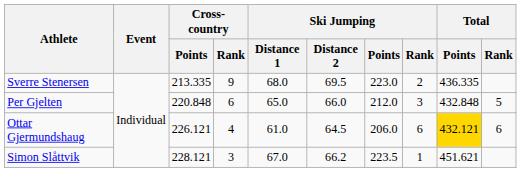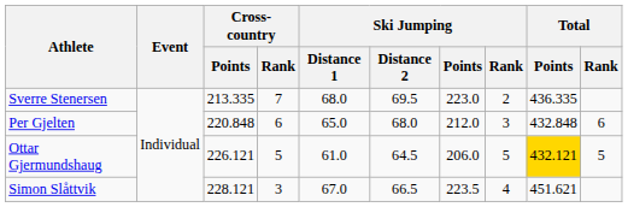Sverre Stenersen | Cross-country / Rank: 9 -> 7
Per Gjelten | Ski Jumping / Distance 2: 66.0 -> 68.0
Per Gjelten | Total / Rank: 5 -> 6
Ottar Gjermundshaug | Cross-country / Rank: 4 -> 5
Ottar Gjermundshaug | Ski Jumping / Rank: 6 -> 5
Ottar Gjermundshaug | Total / Rank: 6 -> 5
Simon Slåttvik | Ski Jumping / Distance 2: 66.2 -> 66.5
Simon Slåttvik | Ski Jumping / Rank: 1 -> 4
